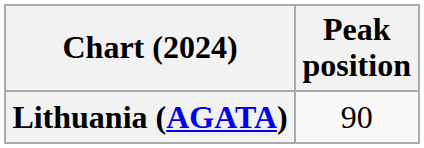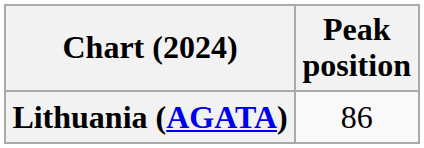Lithuania (AGATA) | Peak position: 90 -> 86
